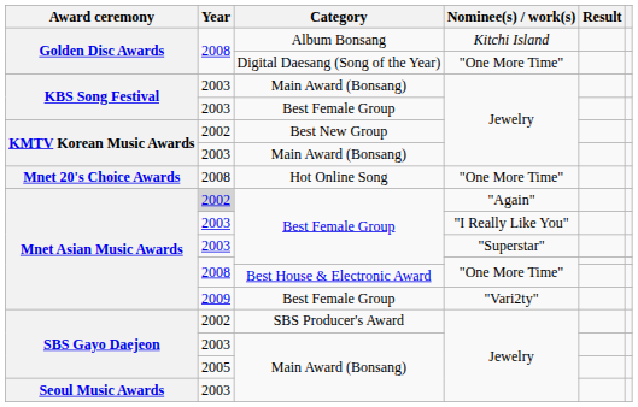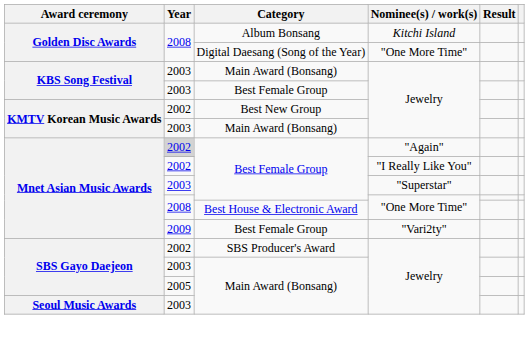- row: Mnet 20's Choice Awards | 2008 | Hot Online Song | "One More Time"
Best Female Group / "I Really Like You" | Year: 2003 -> 2002
